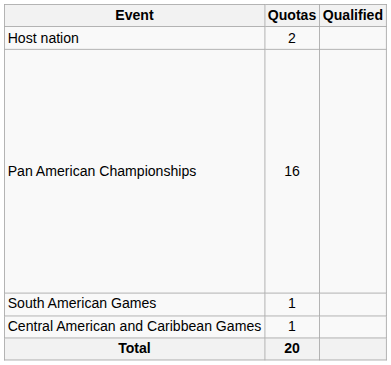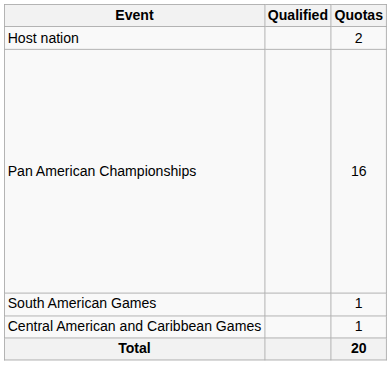columns swapped: Quotas <-> Qualified
